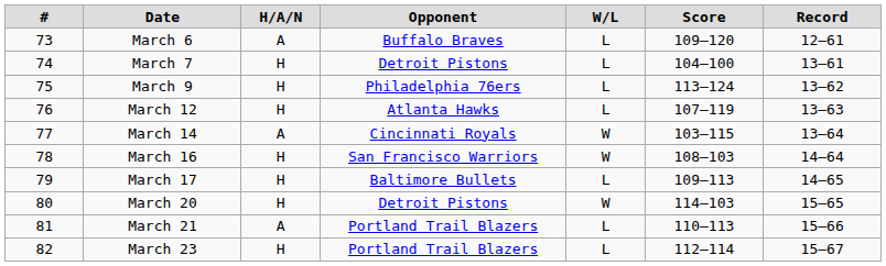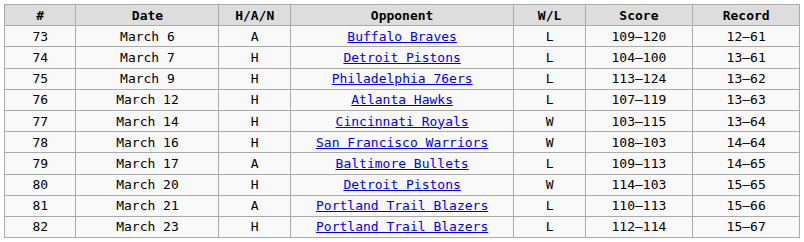March 14 | H/A/N: A -> H
March 17 | H/A/N: H -> A
